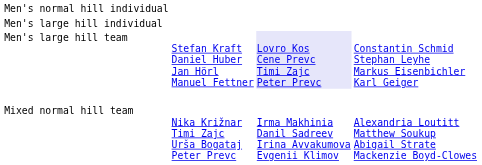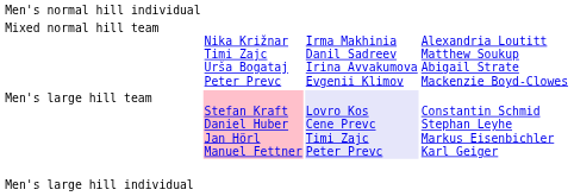rows swapped: Men's large hill individual <-> Mixed normal hill team
Men's large hill team | column 2: no background -> pink background
